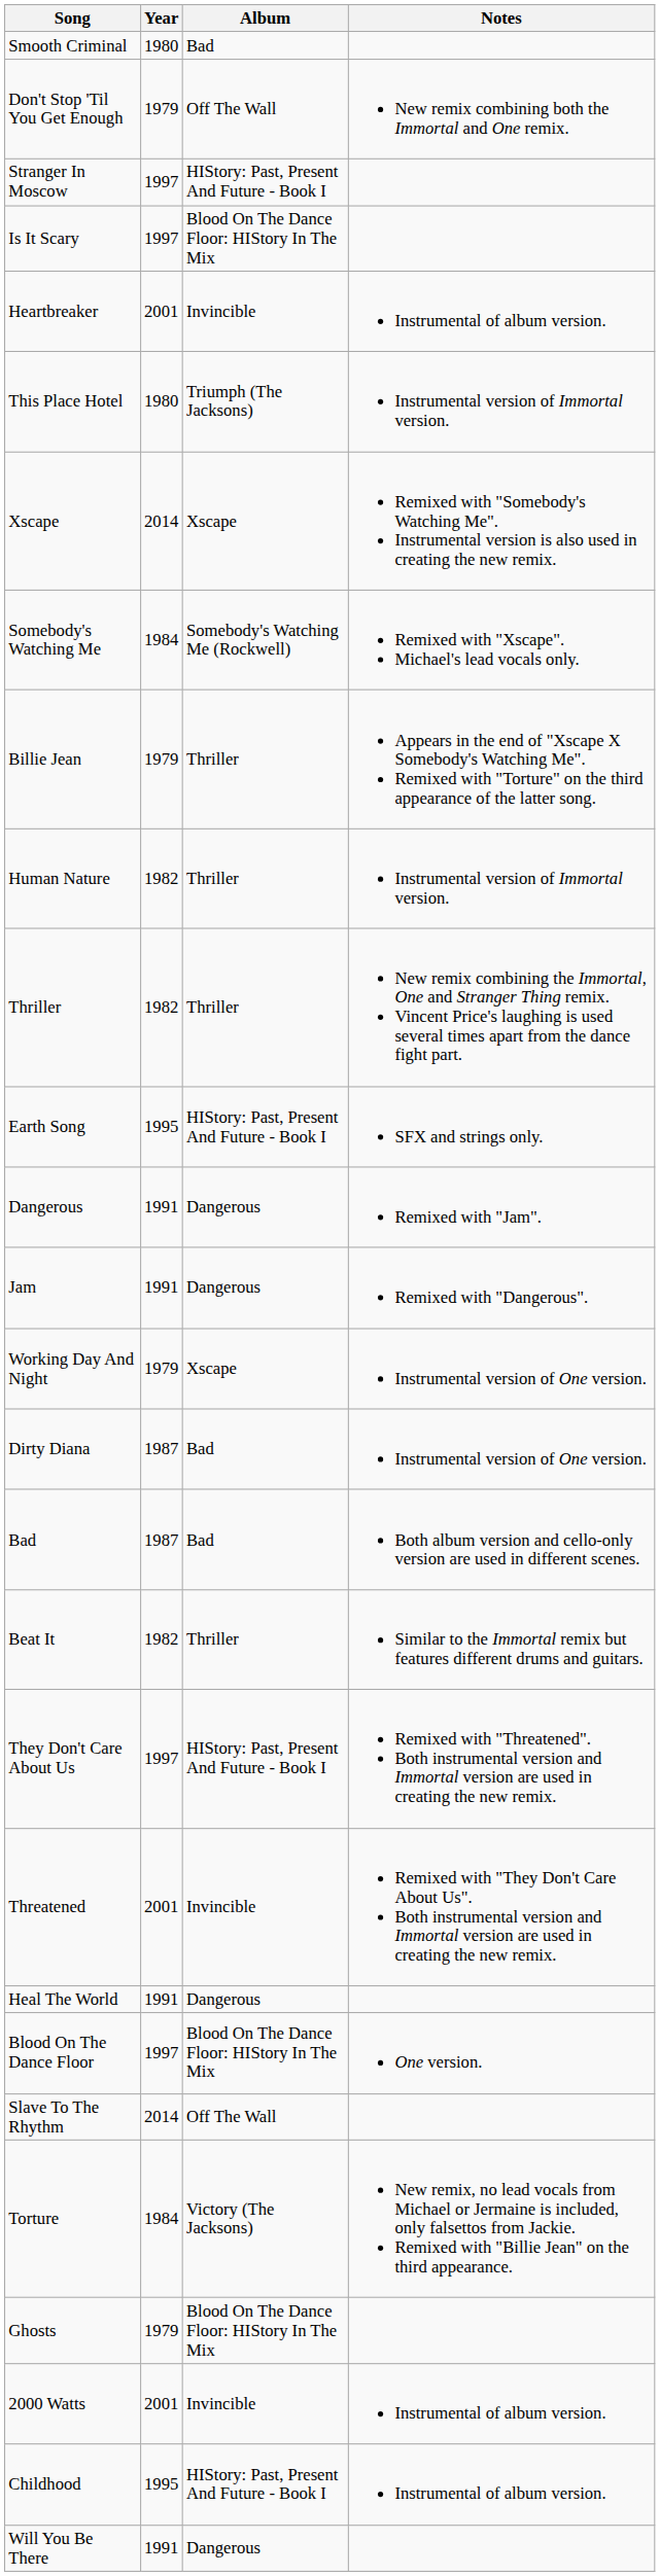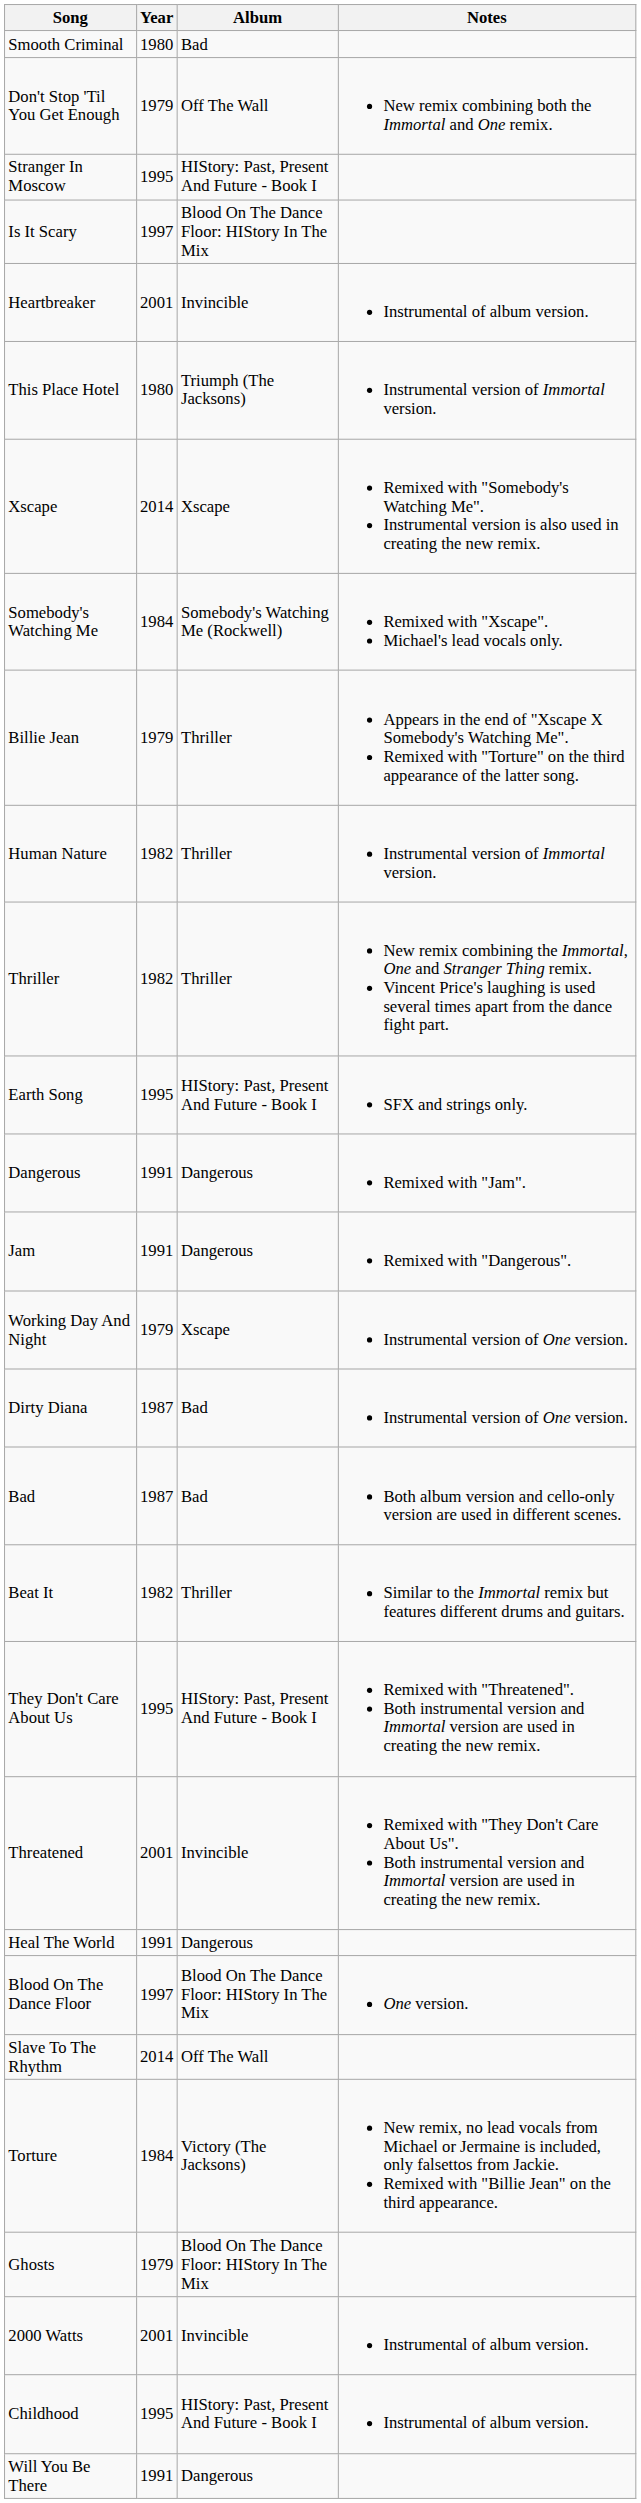Stranger In Moscow | Year: 1997 -> 1995
They Don't Care About Us | Year: 1997 -> 1995
